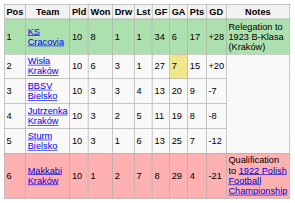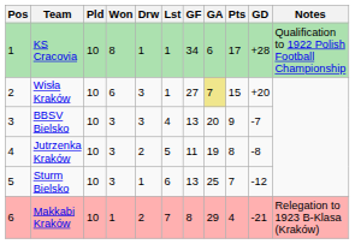KS Cracovia | Notes: Relegation to 1923 B-Klasa (Kraków) -> Qualification to 1922 Polish Football Championship
Makkabi Kraków | Notes: Qualification to 1922 Polish Football Championship -> Relegation to 1923 B-Klasa (Kraków)
